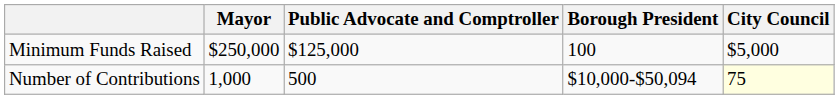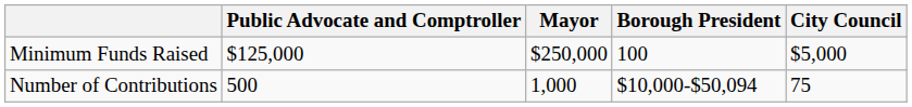columns swapped: Mayor <-> Public Advocate and Comptroller
Number of Contributions | City Council: lightyellow background -> no background
